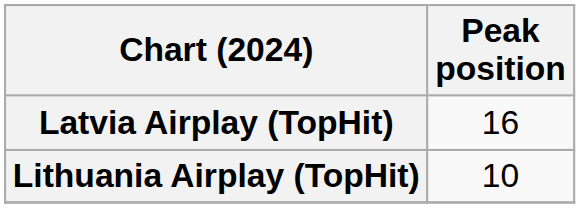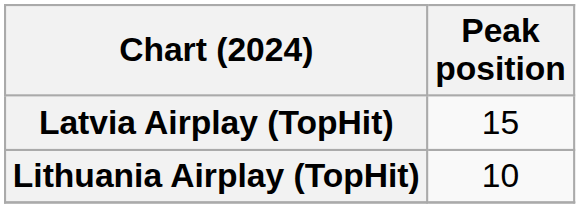Latvia Airplay (TopHit) | Peak position: 16 -> 15
